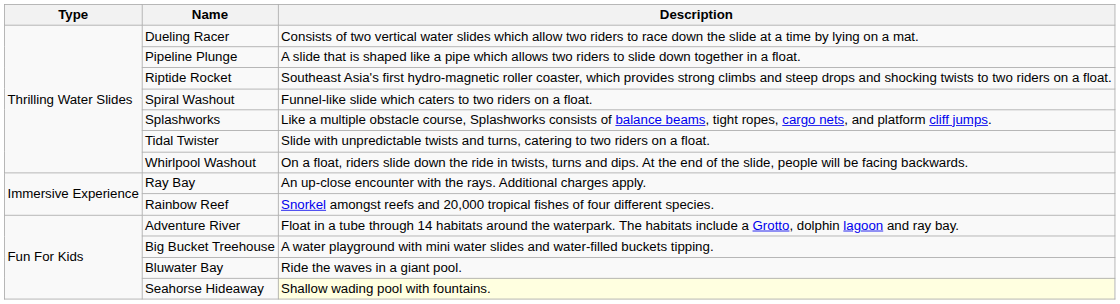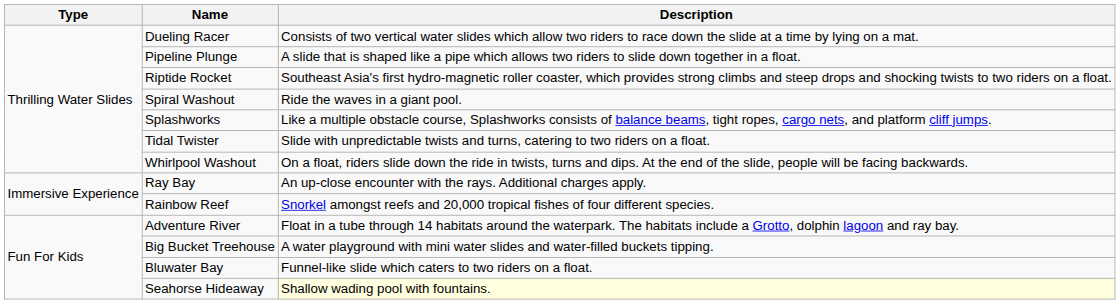Spiral Washout | Description: Funnel-like slide which caters to two riders on a float. -> Ride the waves in a giant pool.
Bluwater Bay | Description: Ride the waves in a giant pool. -> Funnel-like slide which caters to two riders on a float.
